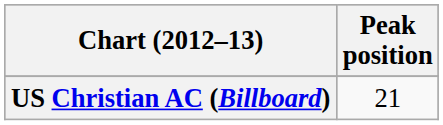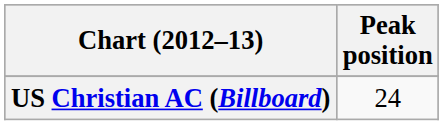US Christian AC (Billboard) | Peak position: 21 -> 24
